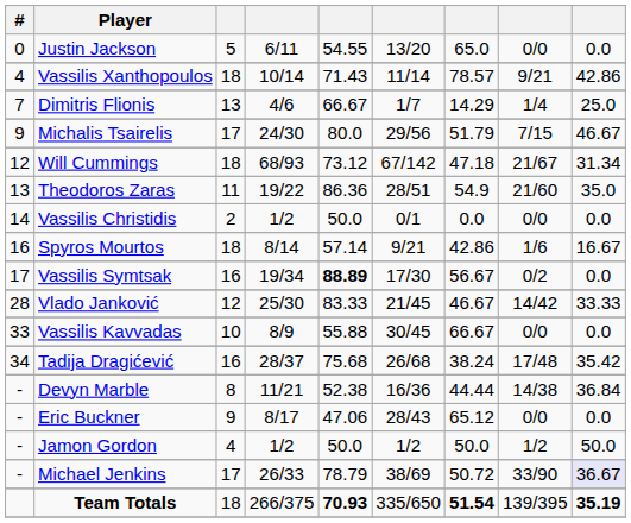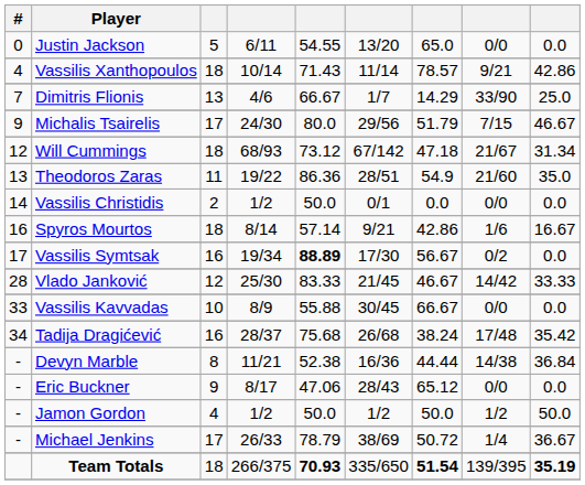Dimitris Flionis | column 8: 1/4 -> 33/90
Michael Jenkins | column 8: 33/90 -> 1/4
Michael Jenkins | column 9: lavender background -> no background
